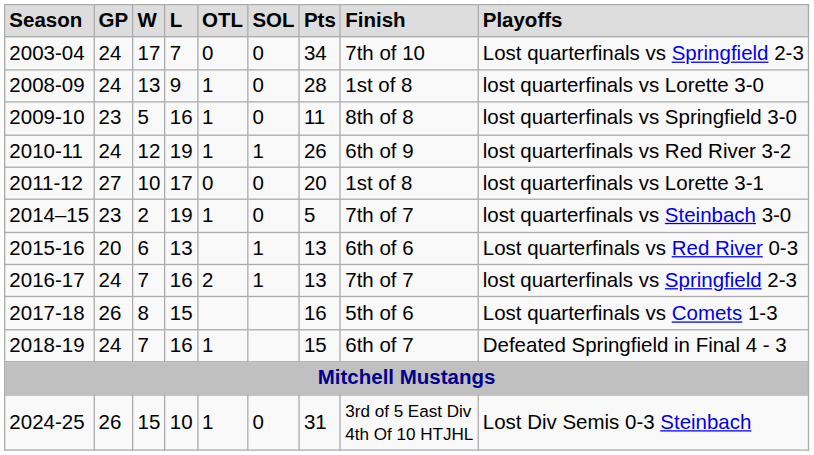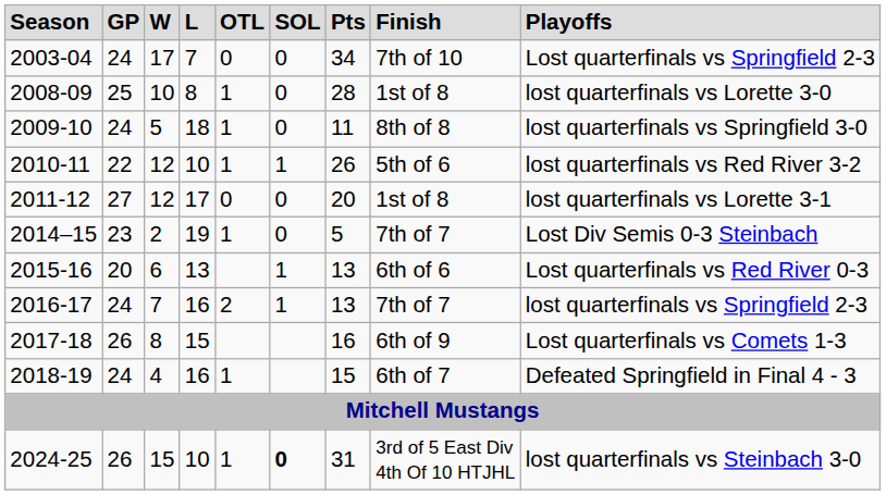2008-09 | column 2: 24 -> 25
2008-09 | column 3: 13 -> 10
2008-09 | column 4: 9 -> 8
2009-10 | column 2: 23 -> 24
2009-10 | column 4: 16 -> 18
2010-11 | column 2: 24 -> 22
2010-11 | column 4: 19 -> 10
2010-11 | column 8: 6th of 9 -> 5th of 6
2011-12 | column 3: 10 -> 12
2014–15 | column 9: lost quarterfinals vs Steinbach 3-0 -> Lost Div Semis 0-3 Steinbach
2017-18 | column 8: 5th of 6 -> 6th of 9
2018-19 | column 3: 7 -> 4
2024-25 | column 6: normal -> bold
2024-25 | column 9: Lost Div Semis 0-3 Steinbach -> lost quarterfinals vs Steinbach 3-0
